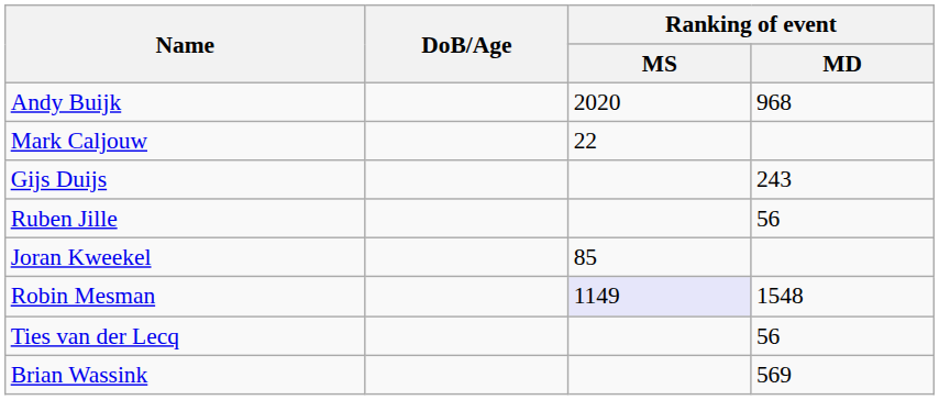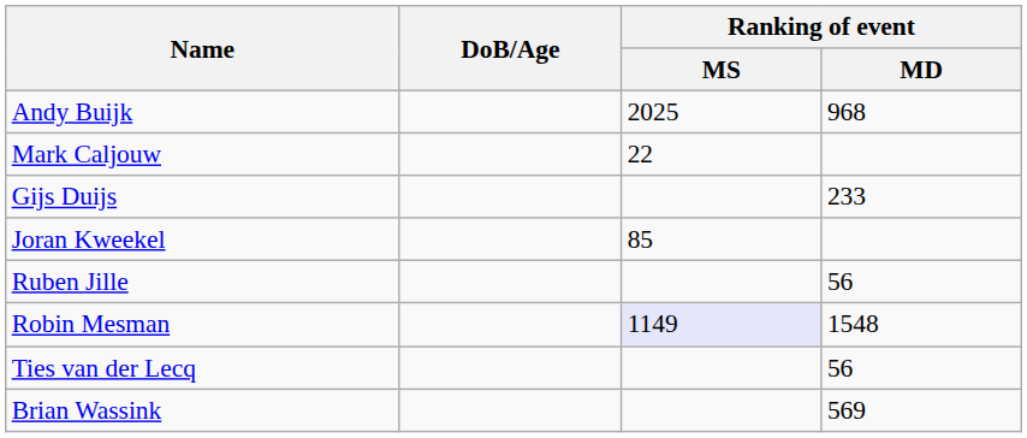Andy Buijk | Ranking of event / MS: 2020 -> 2025
Gijs Duijs | Ranking of event / MD: 243 -> 233
rows swapped: Ruben Jille <-> Joran Kweekel
